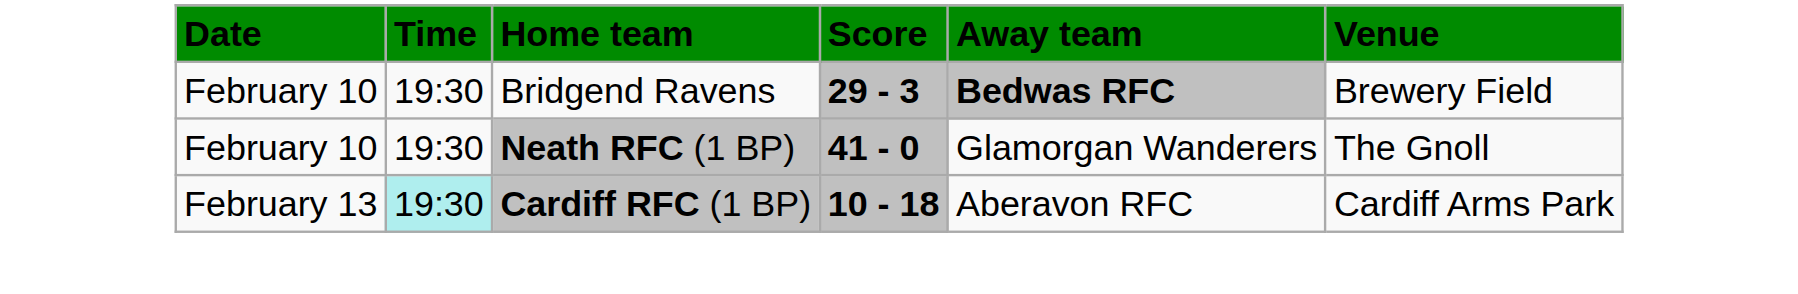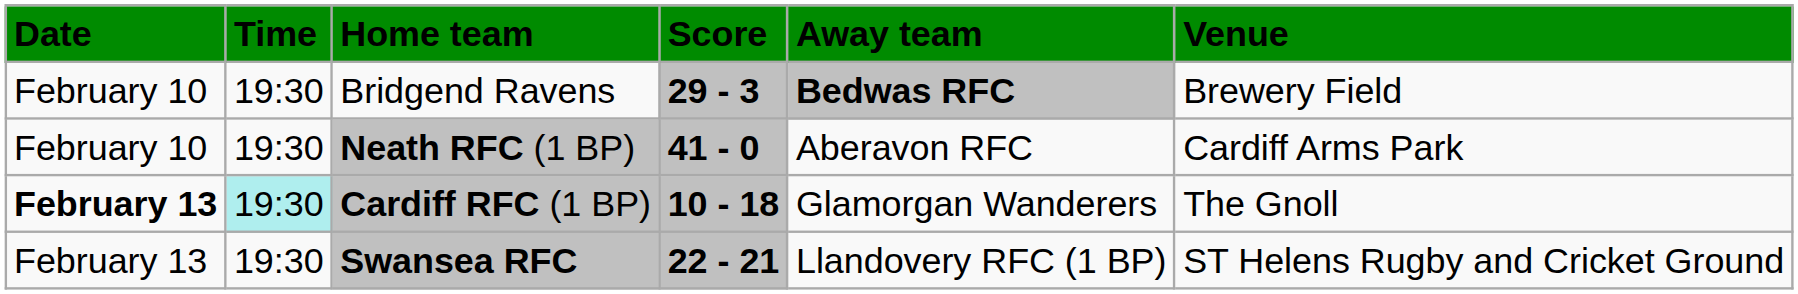Neath RFC (1 BP) | Away team: Glamorgan Wanderers -> Aberavon RFC
Neath RFC (1 BP) | Venue: The Gnoll -> Cardiff Arms Park
Cardiff RFC (1 BP) | Date: normal -> bold
Cardiff RFC (1 BP) | Away team: Aberavon RFC -> Glamorgan Wanderers
Cardiff RFC (1 BP) | Venue: Cardiff Arms Park -> The Gnoll
+ row: February 13 | 19:30 | Swansea RFC | 22 - 21 | Llandovery RFC (1 BP) | ST Helens Rugby and Cricket Ground
